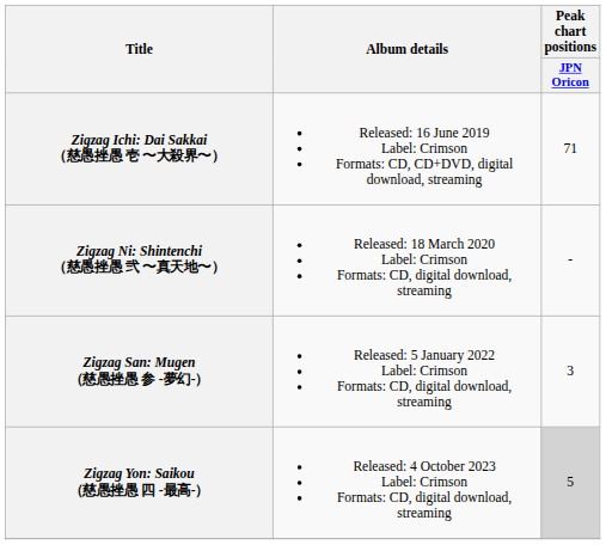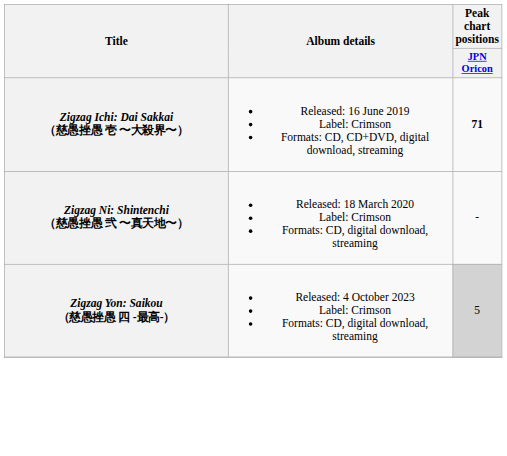Zigzag Ichi: Dai Sakkai （慈愚挫愚 壱 〜大殺界〜） | Peak chart positions / JPN Oricon: normal -> bold
- row: Zigzag San: Mugen （慈愚挫愚 参 -夢幻-） | Released: 5 January 2022 Label: Crimson Formats: CD, digital download, streaming | 3
